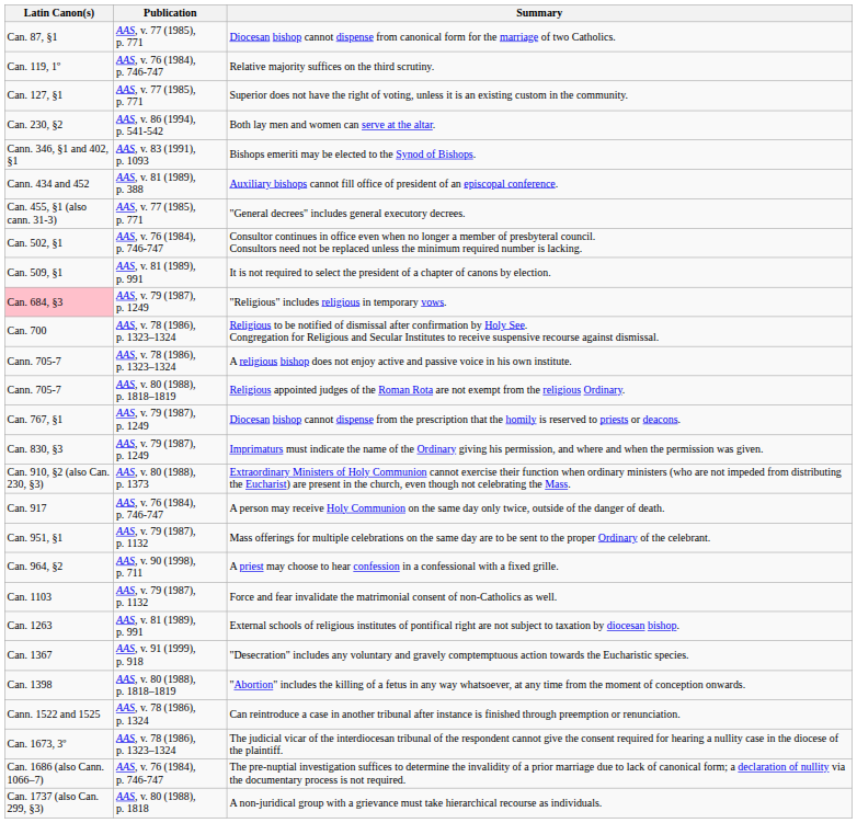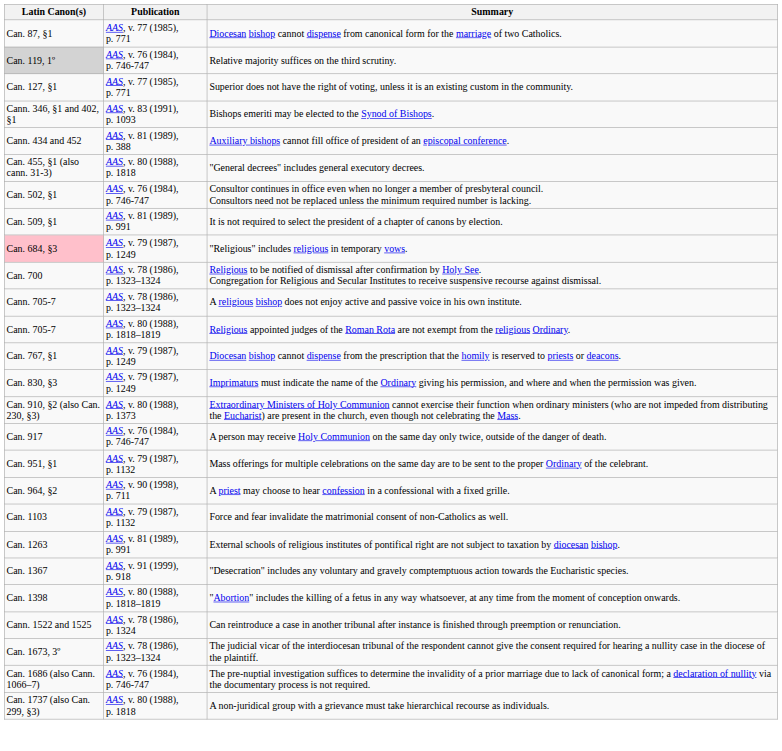Relative majority suffices on the third scrutiny. | Latin Canon(s): no background -> lightgrey background
- row: Can. 230, §2 | AAS, v. 86 (1994), p. 541-542 | Both lay men and women can serve at the altar.
"General decrees" includes general executory decrees. | Publication: AAS, v. 77 (1985), p. 771 -> AAS, v. 80 (1988), p. 1818
